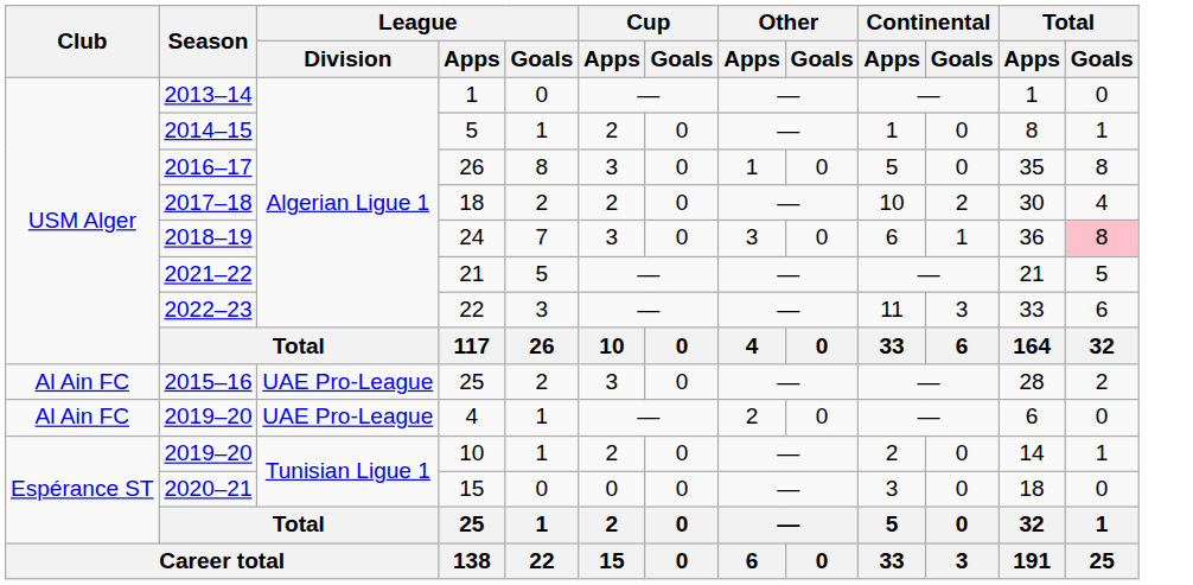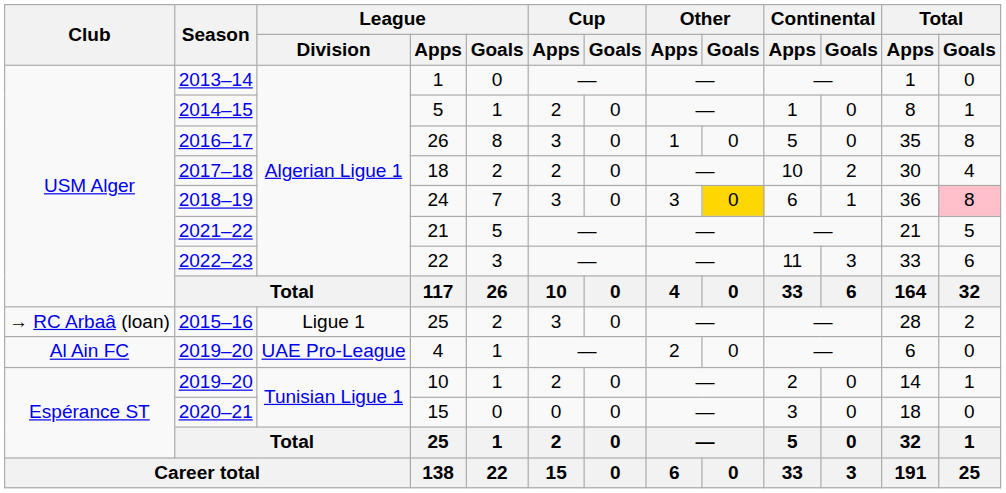24 | Other / Goals: no background -> gold background
2015–16 / 25 | Club: Al Ain FC -> → RC Arbaâ (loan)
2015–16 / 25 | League / Division: UAE Pro-League -> Ligue 1
